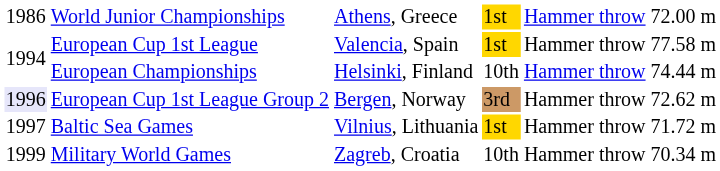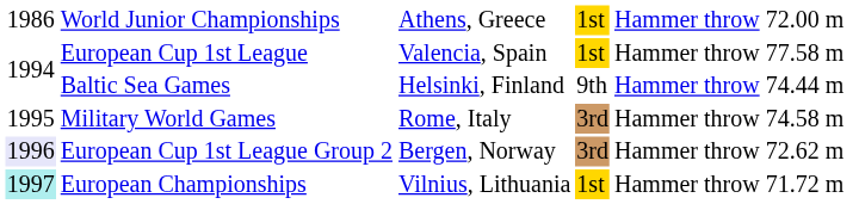Helsinki, Finland | column 2: European Championships -> Baltic Sea Games
Helsinki, Finland | column 4: 10th -> 9th
+ row: 1995 | Military World Games | Rome, Italy | 3rd | Hammer throw | 74.58 m
Vilnius, Lithuania | column 1: no background -> paleturquoise background
Vilnius, Lithuania | column 2: Baltic Sea Games -> European Championships
- row: 1999 | Military World Games | Zagreb, Croatia | 10th | Hammer throw | 70.34 m
